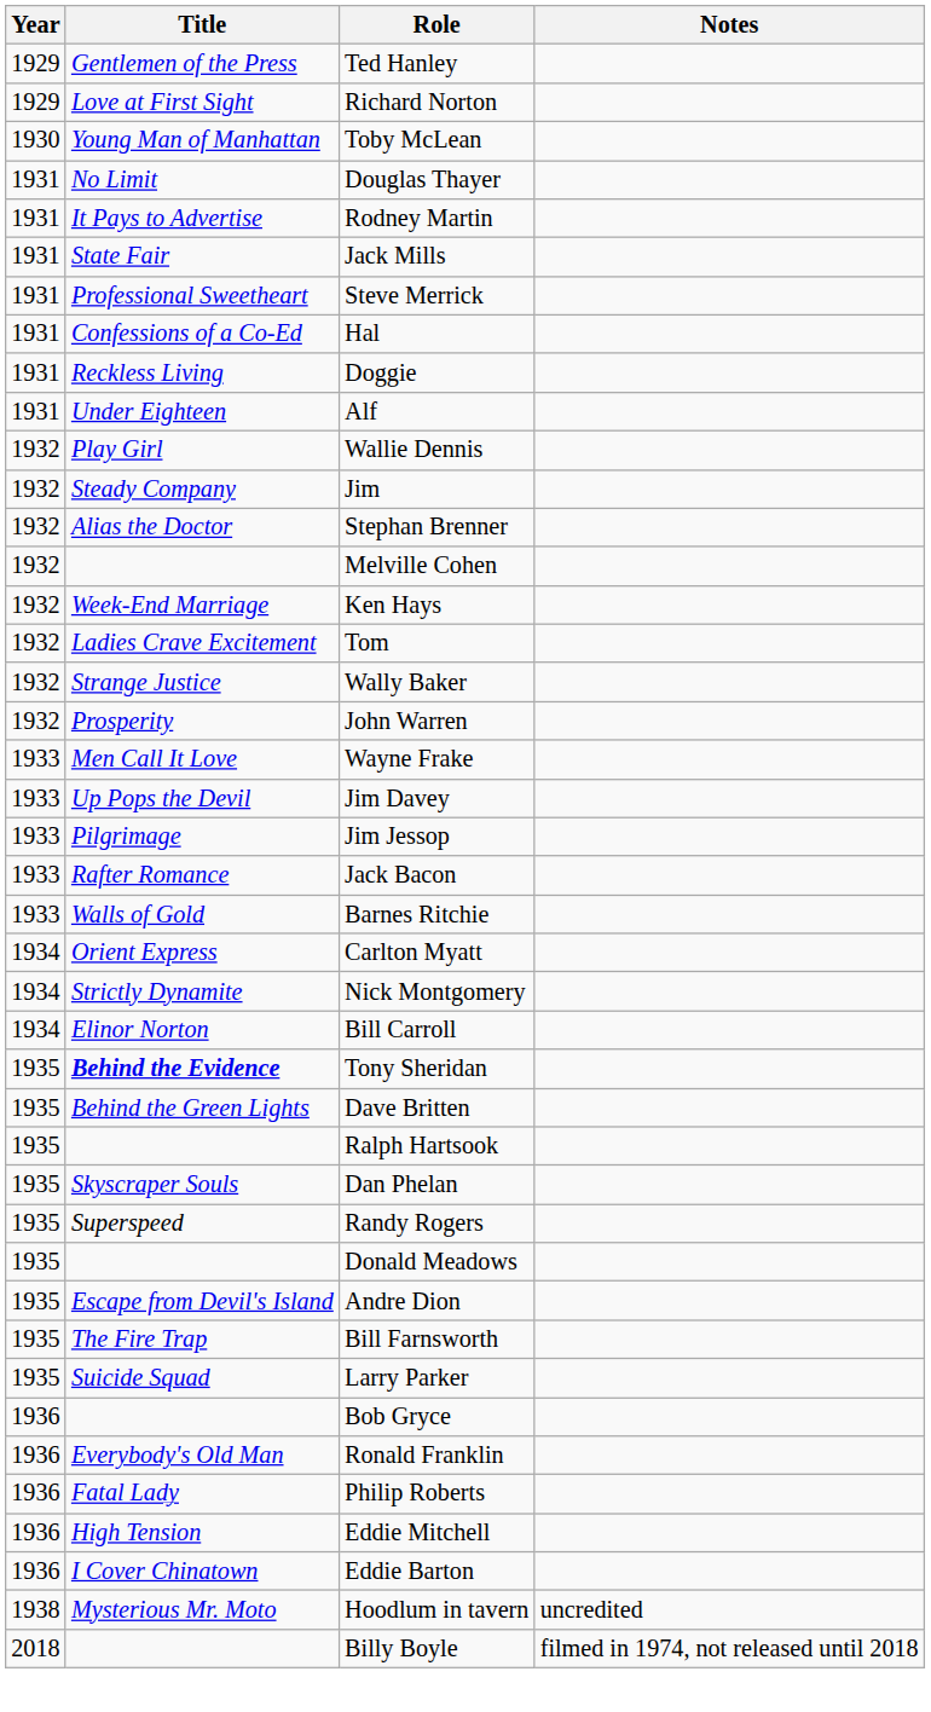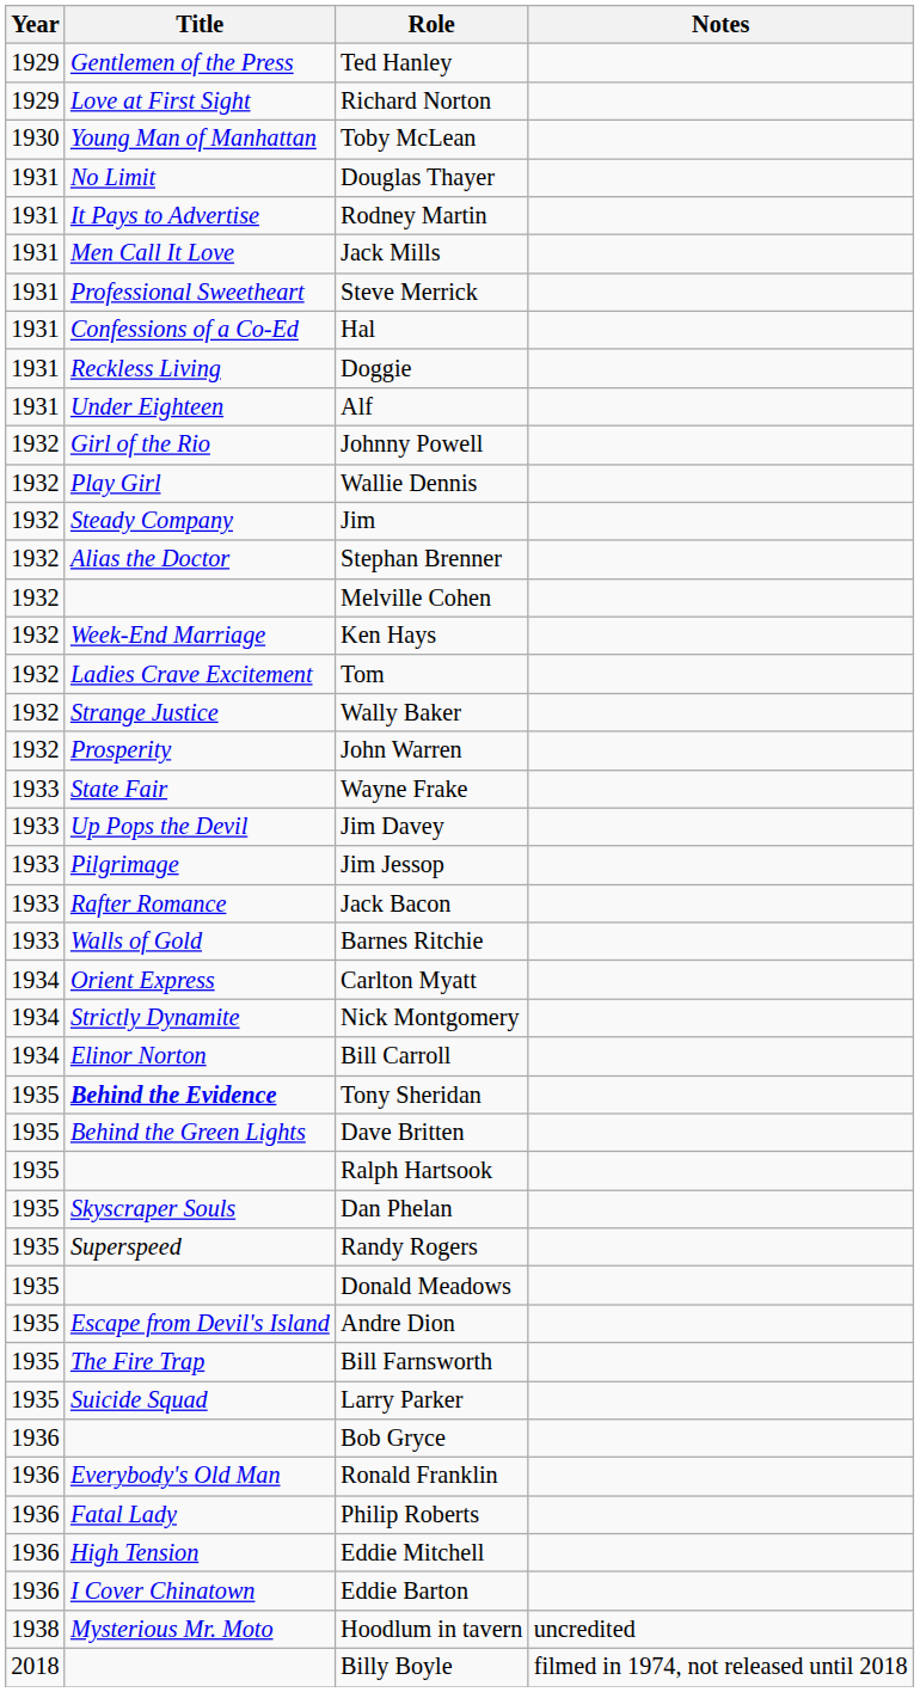Jack Mills | Title: State Fair -> Men Call It Love
+ row: 1932 | Girl of the Rio | Johnny Powell
Wayne Frake | Title: Men Call It Love -> State Fair
